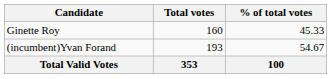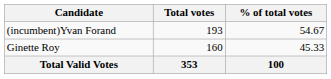rows swapped: (incumbent)Yvan Forand <-> Ginette Roy
